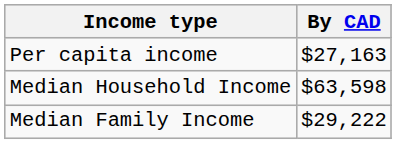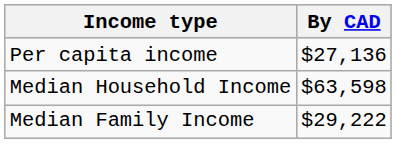Per capita income | By CAD: $27,163 -> $27,136
